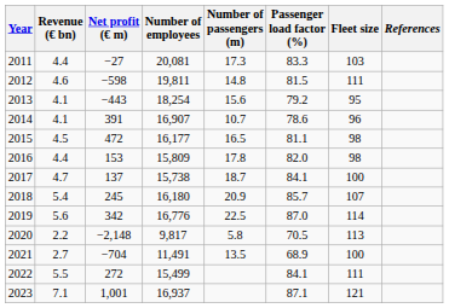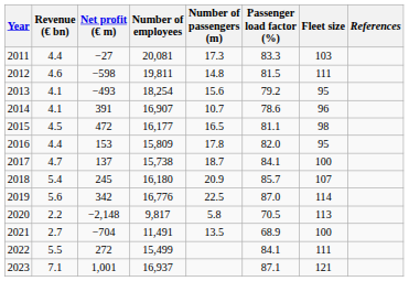2013 | Net profit (€ m): −443 -> −493
2016 | Fleet size: 98 -> 95
